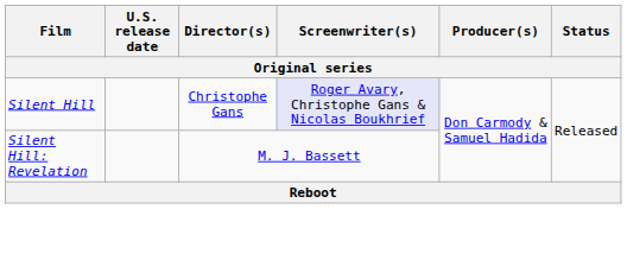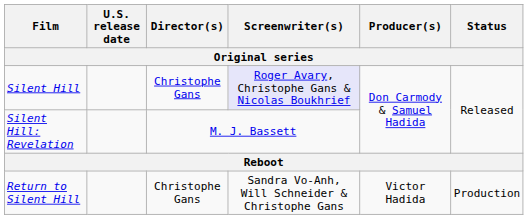+ row: Return to Silent Hill | Christophe Gans | Sandra Vo-Anh, Will Schneider & Christophe Gans | Victor Hadida | Production
